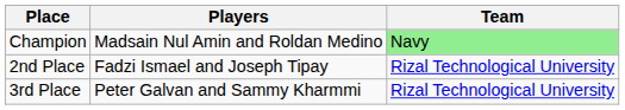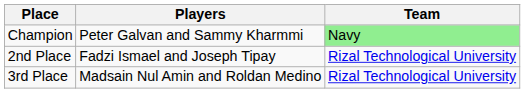Champion | Players: Madsain Nul Amin and Roldan Medino -> Peter Galvan and Sammy Kharmmi
3rd Place | Players: Peter Galvan and Sammy Kharmmi -> Madsain Nul Amin and Roldan Medino
